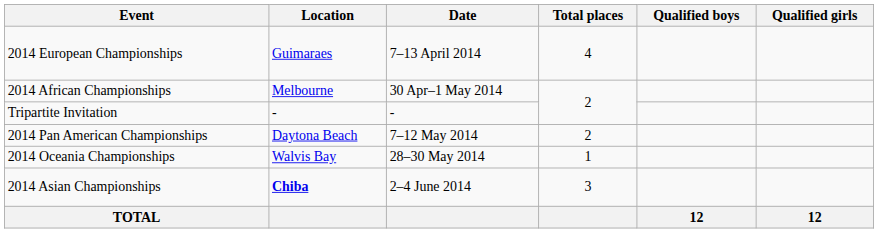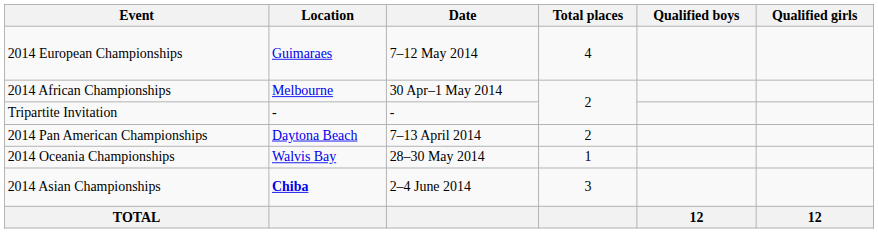2014 European Championships | Date: 7–13 April 2014 -> 7–12 May 2014
2014 Pan American Championships | Date: 7–12 May 2014 -> 7–13 April 2014
